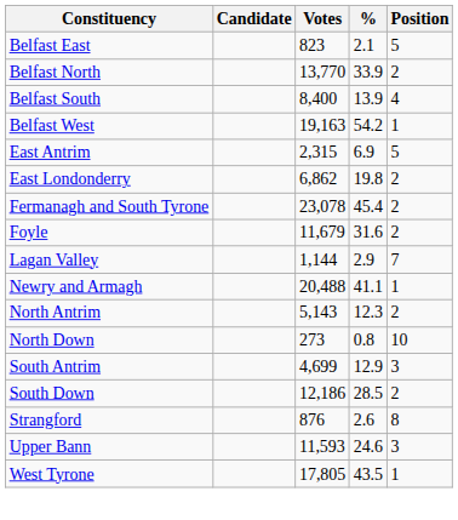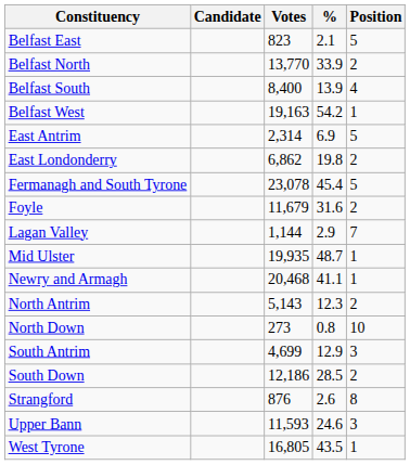East Antrim | Votes: 2,315 -> 2,314
Fermanagh and South Tyrone | Position: 2 -> 5
+ row: Mid Ulster | 19,935 | 48.7 | 1
Newry and Armagh | Votes: 20,488 -> 20,468
West Tyrone | Votes: 17,805 -> 16,805
